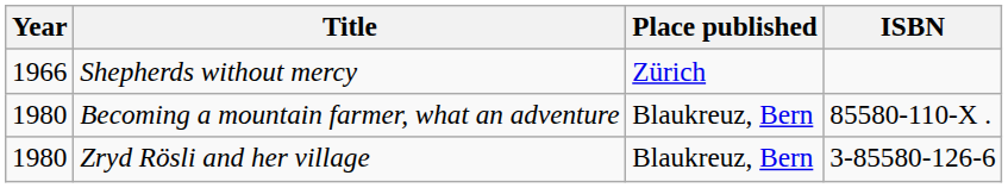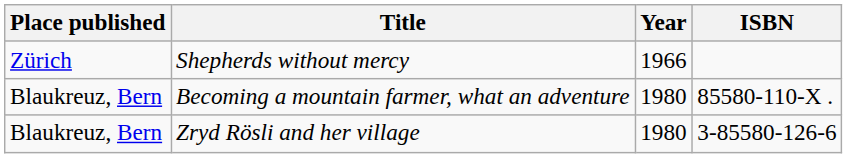columns swapped: Year <-> Place published
